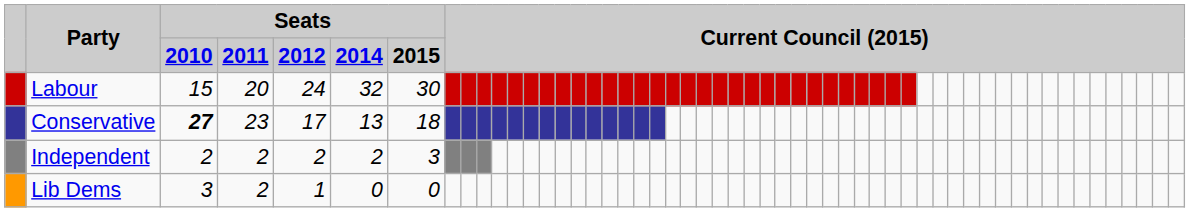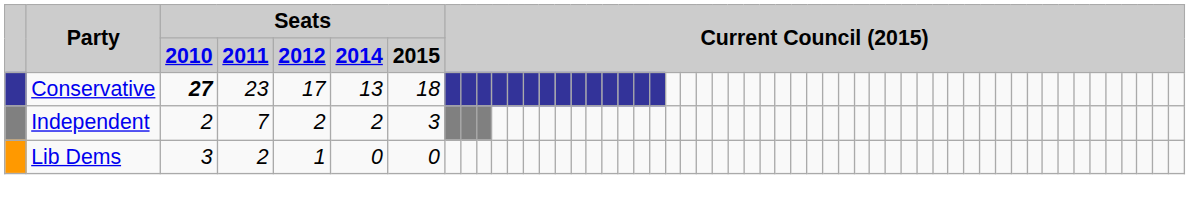- row: Labour | 15 | 20 | 24 | 32 | 30
Independent | Seats / 2011: 2 -> 7
